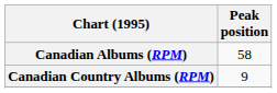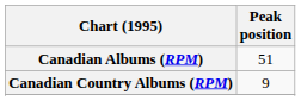Canadian Albums (RPM) | Peak position: 58 -> 51
